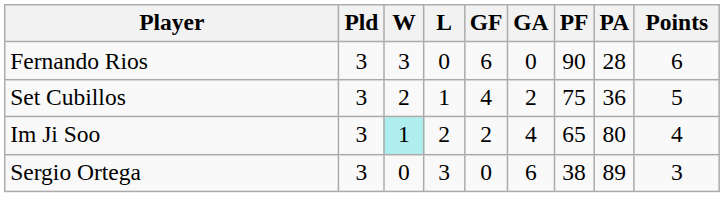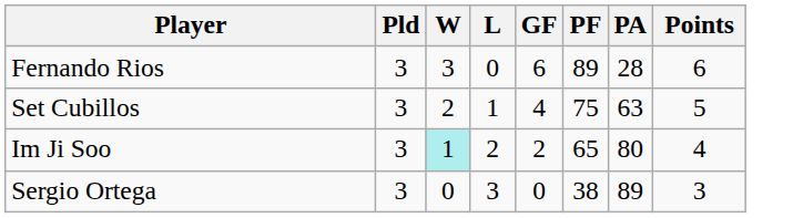- column: GA | 0 | 2 | 4 | 6
Fernando Rios | PF: 90 -> 89
Set Cubillos | PA: 36 -> 63
